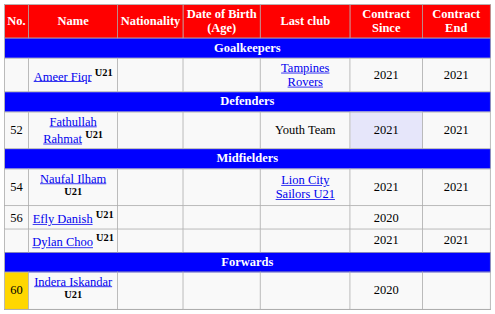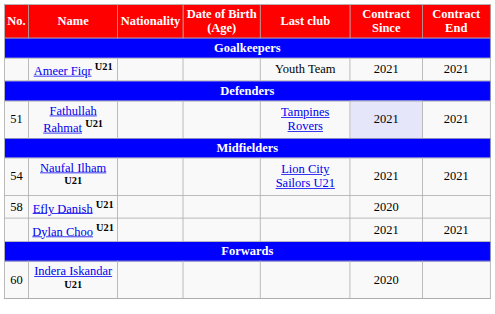Ameer Fiqr U21 | Last club: Tampines Rovers -> Youth Team
Fathullah Rahmat U21 | No.: 52 -> 51
Fathullah Rahmat U21 | Last club: Youth Team -> Tampines Rovers
Efly Danish U21 | No.: 56 -> 58
Indera Iskandar U21 | No.: gold background -> no background
